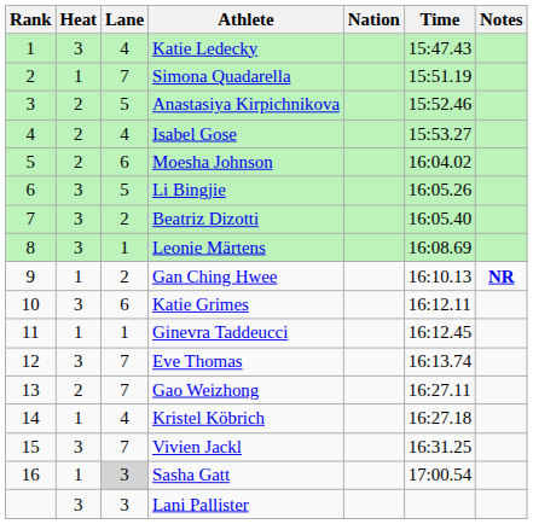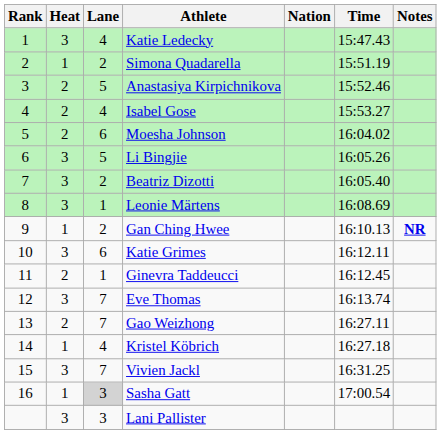Simona Quadarella | Lane: 7 -> 2
Ginevra Taddeucci | Heat: 1 -> 2
